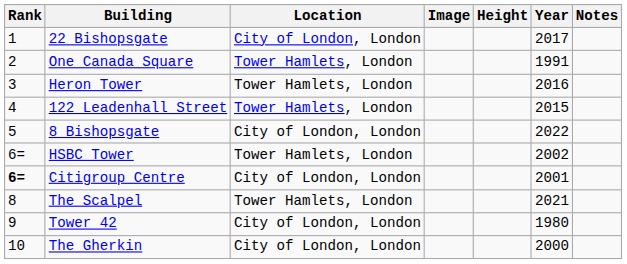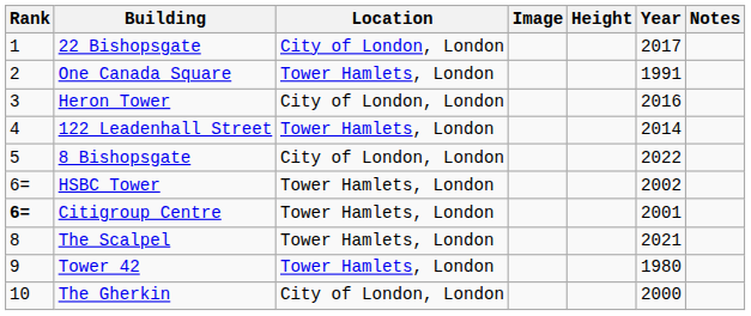Heron Tower | Location: Tower Hamlets, London -> City of London, London
122 Leadenhall Street | Year: 2015 -> 2014
Citigroup Centre | Location: City of London, London -> Tower Hamlets, London
Tower 42 | Location: City of London, London -> Tower Hamlets, London
